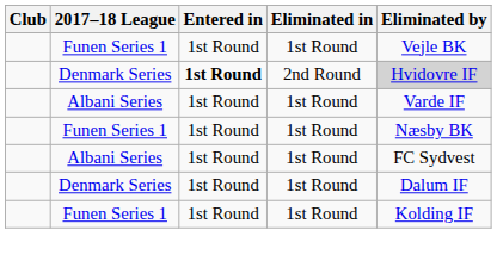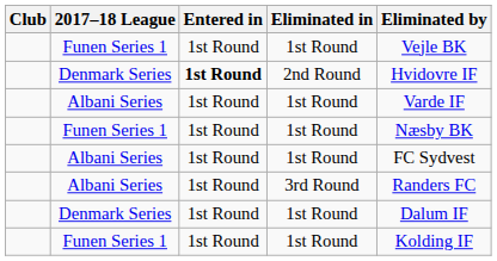Denmark Series / 2nd Round | Eliminated by: lightgrey background -> no background
+ row: Albani Series | 1st Round | 3rd Round | Randers FC
